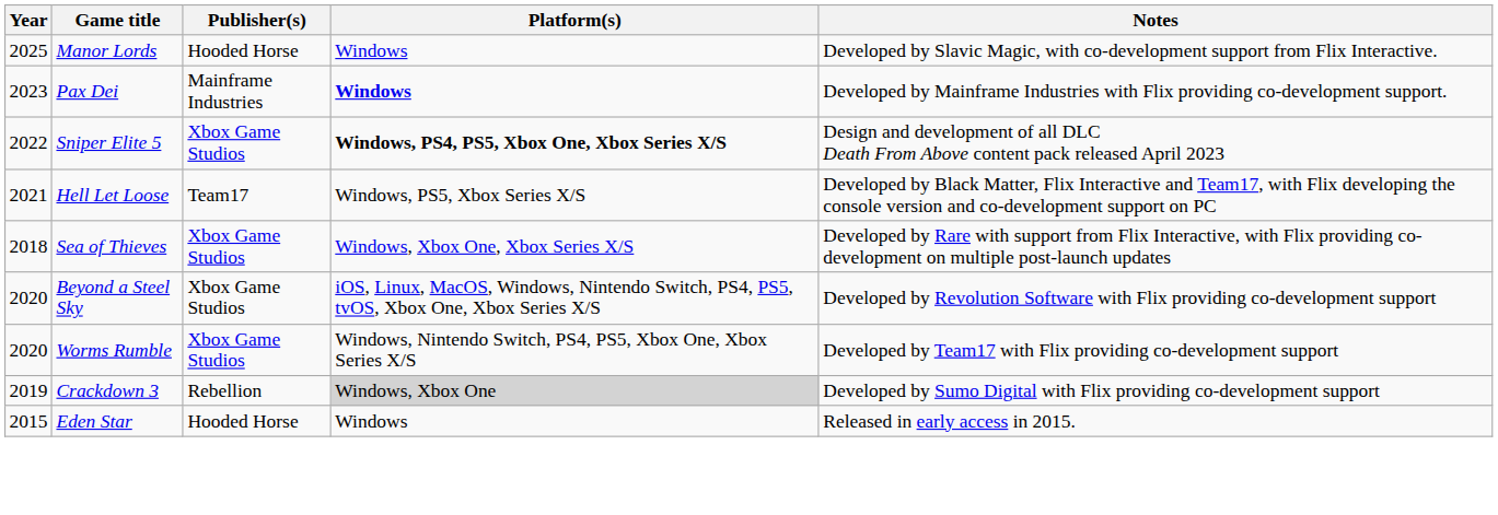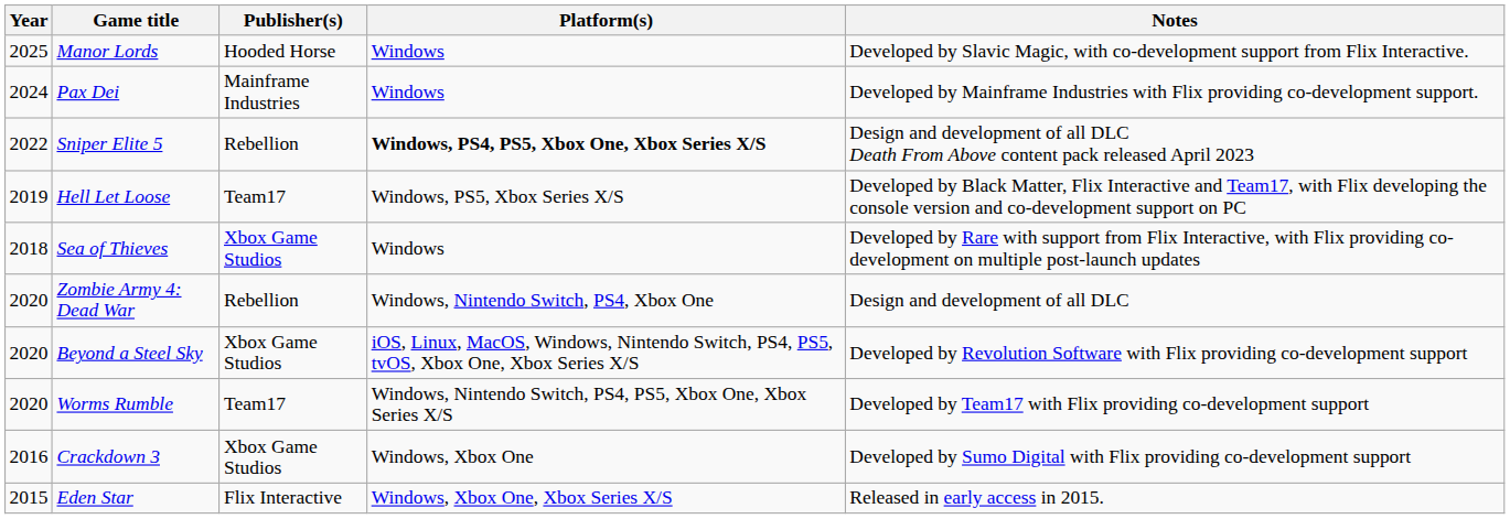Pax Dei | Year: 2023 -> 2024
Pax Dei | Platform(s): bold -> normal
Sniper Elite 5 | Publisher(s): Xbox Game Studios -> Rebellion
Hell Let Loose | Year: 2021 -> 2019
Sea of Thieves | Platform(s): Windows, Xbox One, Xbox Series X/S -> Windows
+ row: 2020 | Zombie Army 4: Dead War | Rebellion | Windows, Nintendo Switch, PS4, Xbox One | Design and development of all DLC
Worms Rumble | Publisher(s): Xbox Game Studios -> Team17
Crackdown 3 | Year: 2019 -> 2016
Crackdown 3 | Publisher(s): Rebellion -> Xbox Game Studios
Crackdown 3 | Platform(s): lightgrey background -> no background
Eden Star | Publisher(s): Hooded Horse -> Flix Interactive
Eden Star | Platform(s): Windows -> Windows, Xbox One, Xbox Series X/S
